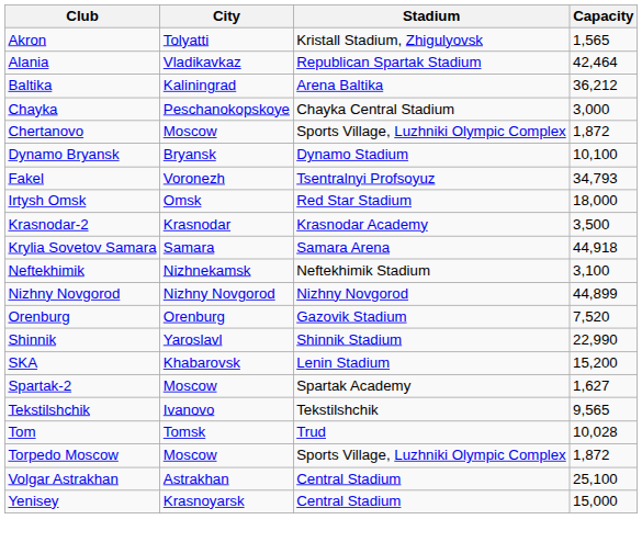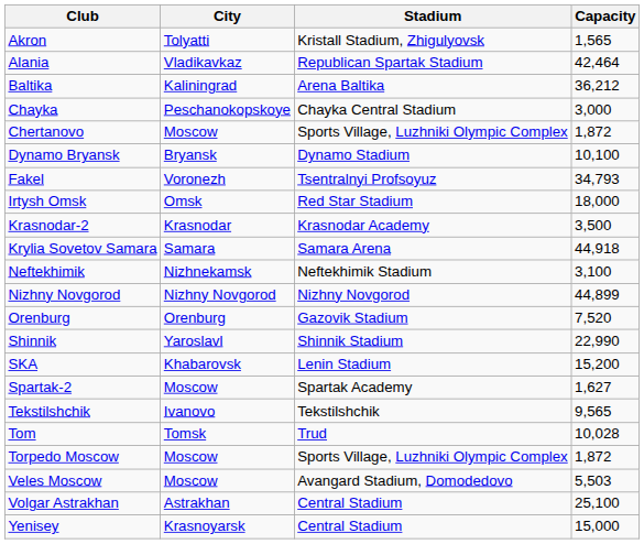+ row: Veles Moscow | Moscow | Avangard Stadium, Domodedovo | 5,503
